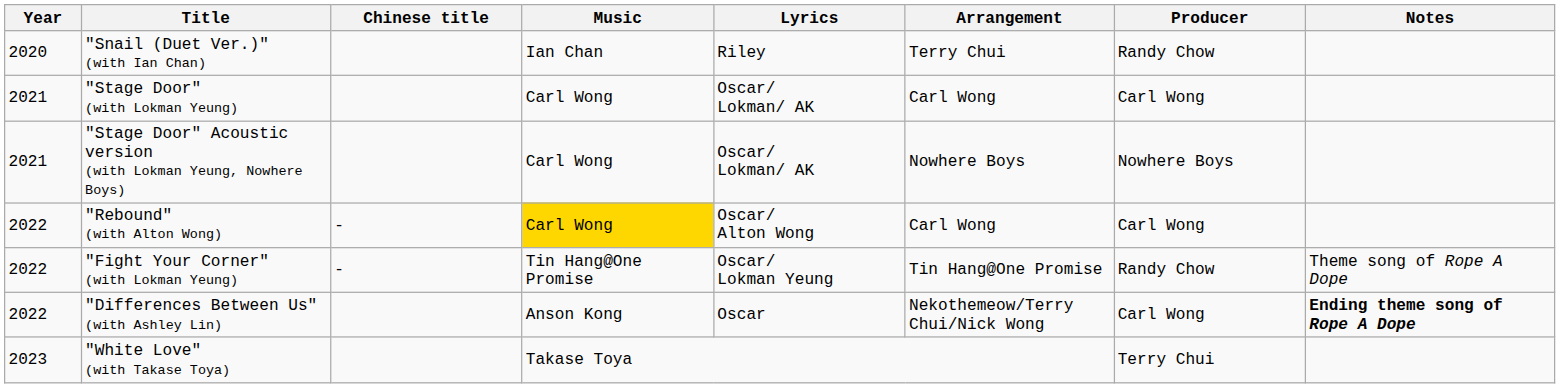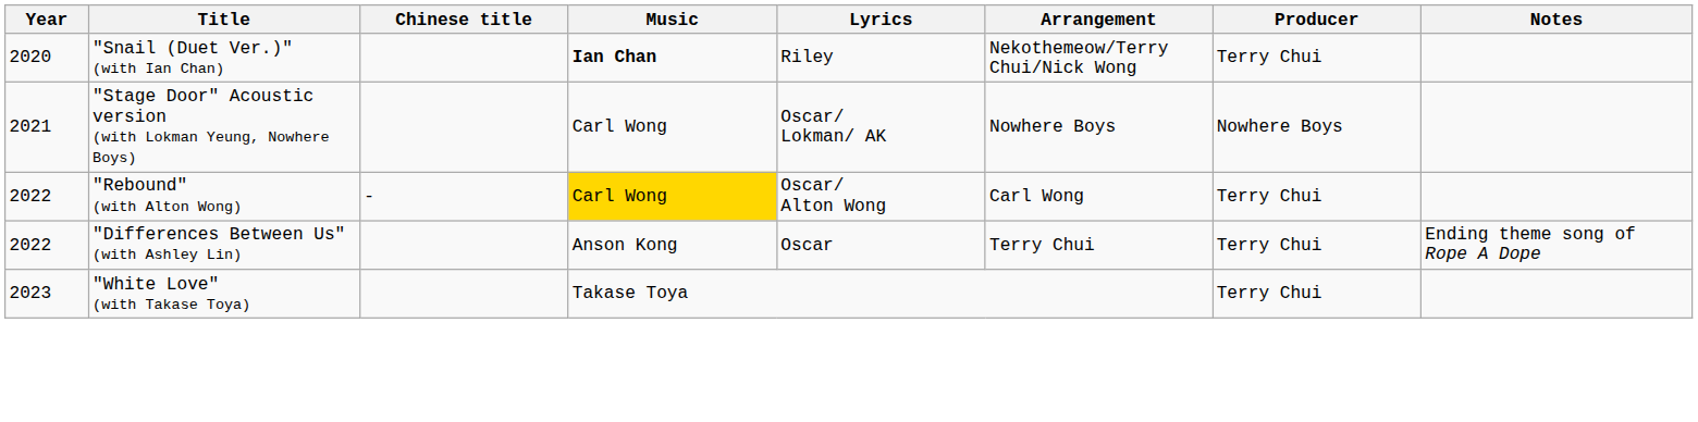"Snail (Duet Ver.)" (with Ian Chan) | Music: normal -> bold
"Snail (Duet Ver.)" (with Ian Chan) | Arrangement: Terry Chui -> Nekothemeow/Terry Chui/Nick Wong
"Snail (Duet Ver.)" (with Ian Chan) | Producer: Randy Chow -> Terry Chui
- row: 2021 | "Stage Door" (with Lokman Yeung) | Carl Wong | Oscar/ Lokman/ AK | Carl Wong | Carl Wong
"Rebound" (with Alton Wong) | Producer: Carl Wong -> Terry Chui
- row: 2022 | "Fight Your Corner" (with Lokman Yeung) | - | Tin Hang@One Promise | Oscar/ Lokman Yeung | Tin Hang@One Promise | Randy Chow | Theme song of Rope A Dope
"Differences Between Us" (with Ashley Lin) | Arrangement: Nekothemeow/Terry Chui/Nick Wong -> Terry Chui
"Differences Between Us" (with Ashley Lin) | Producer: Carl Wong -> Terry Chui
"Differences Between Us" (with Ashley Lin) | Notes: bold -> normal
